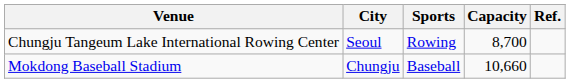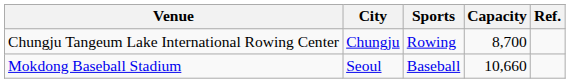Chungju Tangeum Lake International Rowing Center | City: Seoul -> Chungju
Mokdong Baseball Stadium | City: Chungju -> Seoul
